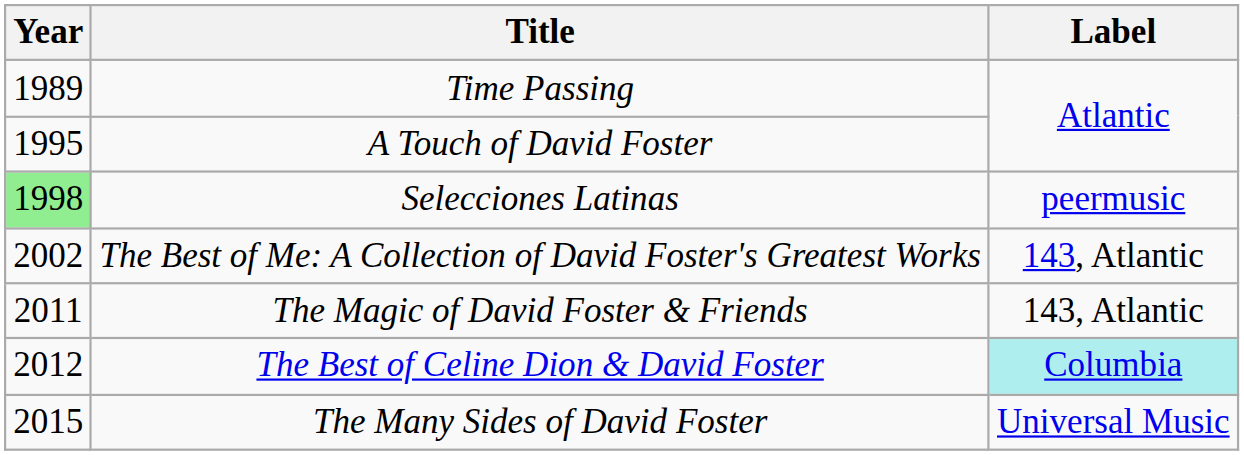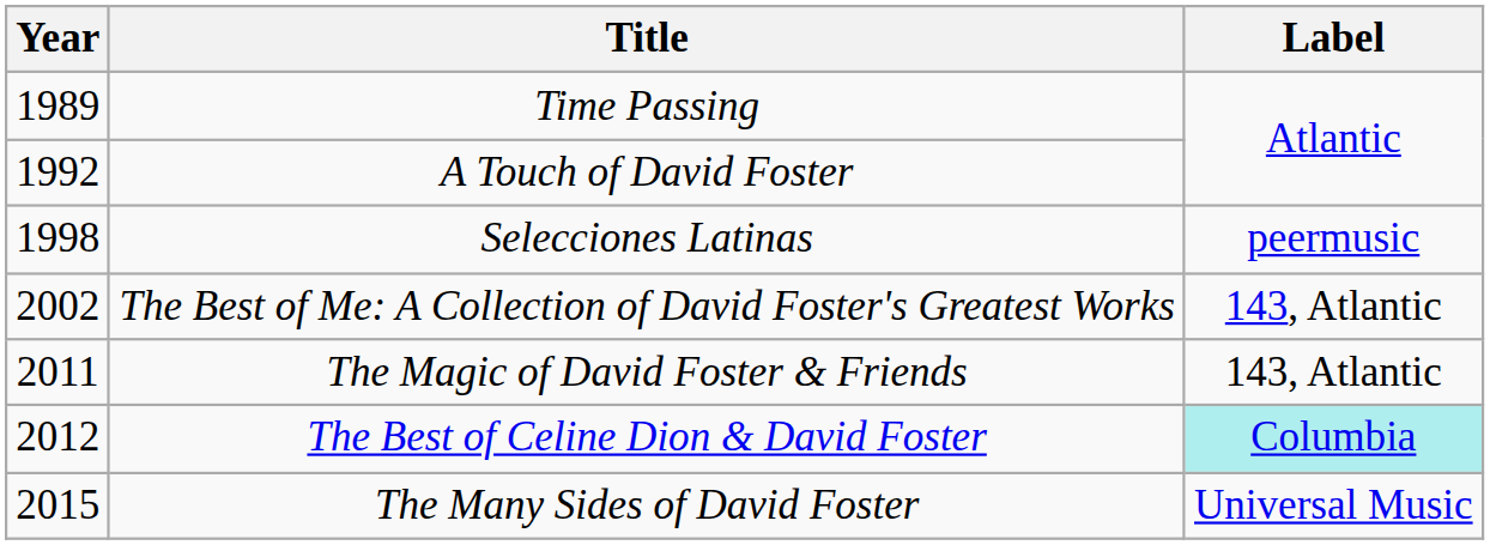A Touch of David Foster | Year: 1995 -> 1992
Selecciones Latinas | Year: lightgreen background -> no background
